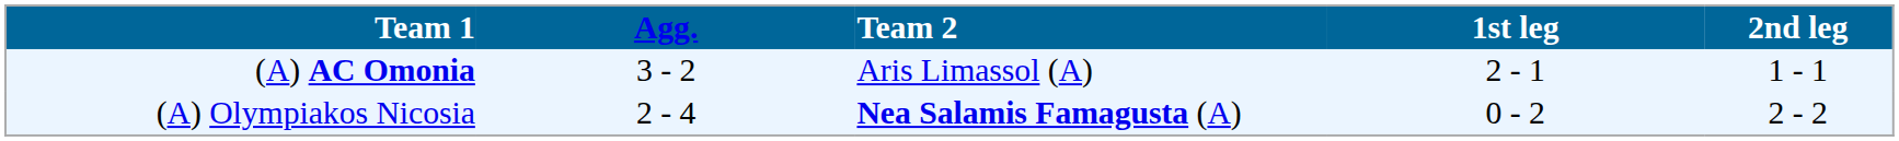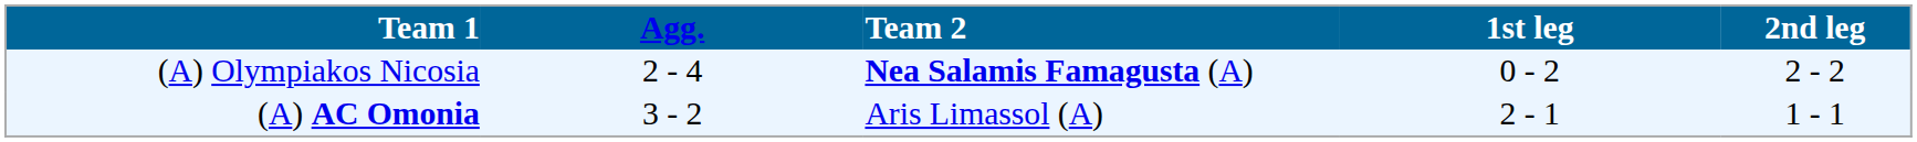rows swapped: (A) Olympiakos Nicosia <-> (A) AC Omonia
